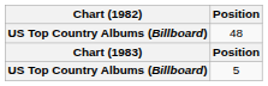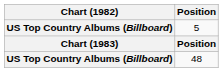rows swapped: 5 <-> 48
